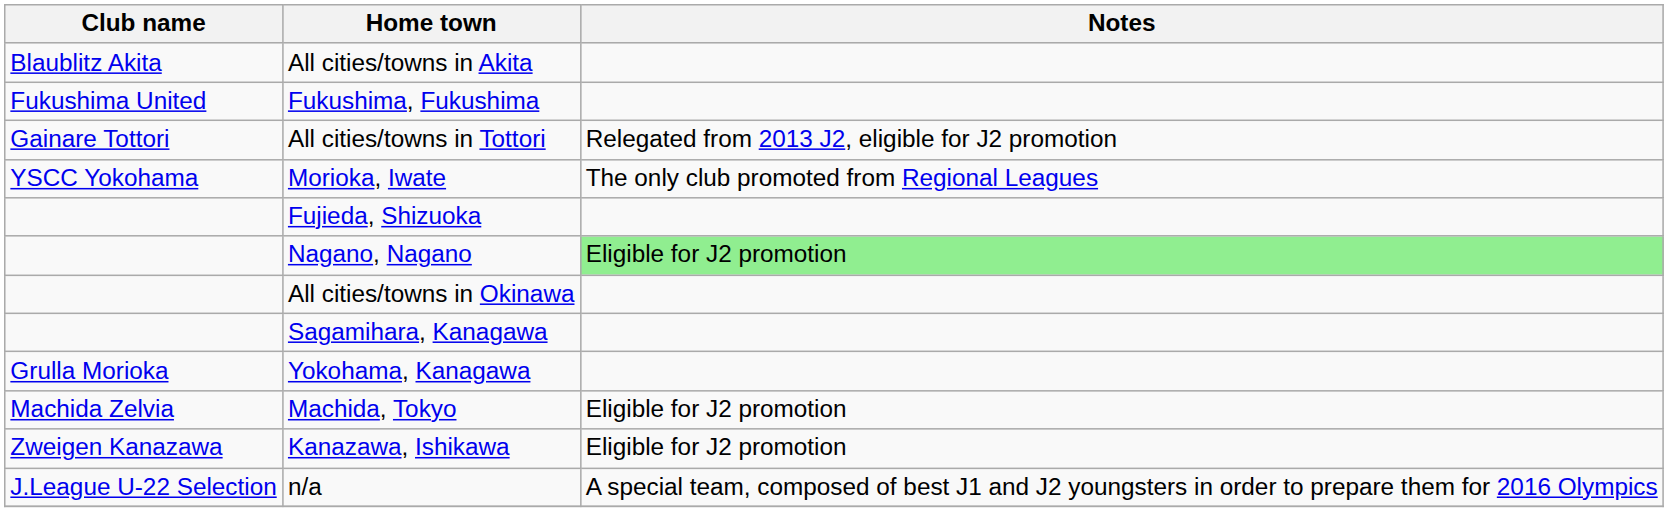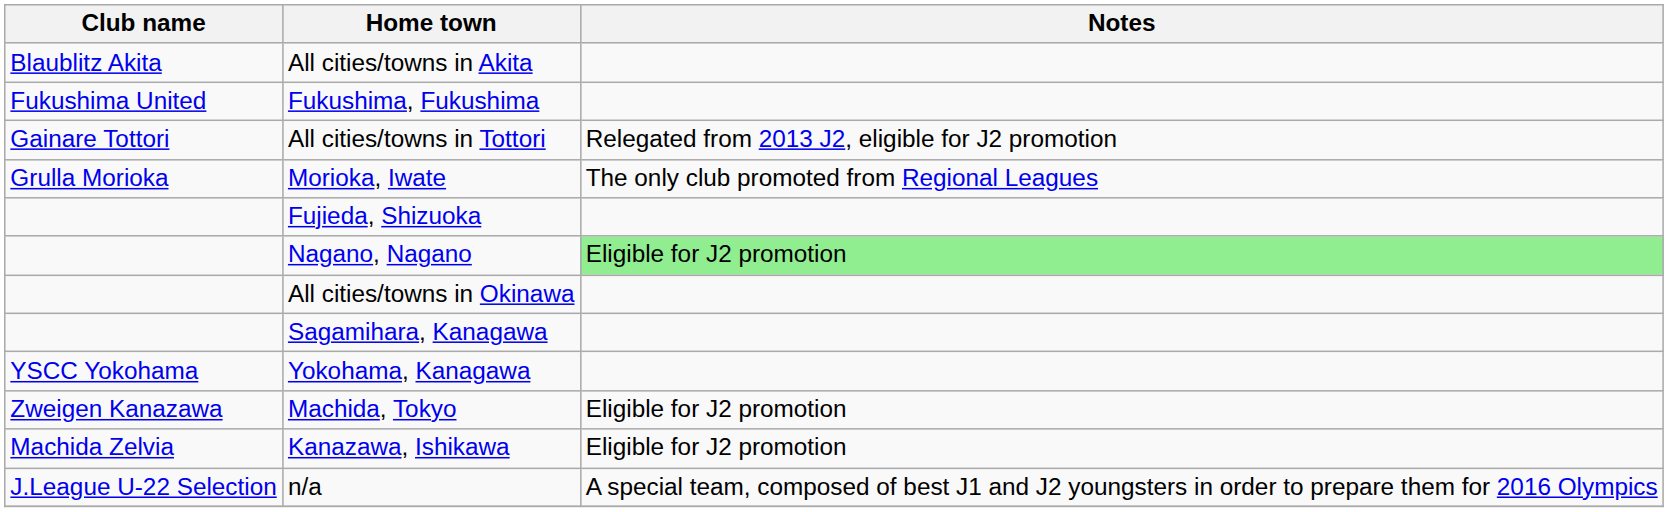Morioka, Iwate | Club name: YSCC Yokohama -> Grulla Morioka
Yokohama, Kanagawa | Club name: Grulla Morioka -> YSCC Yokohama
Machida, Tokyo | Club name: Machida Zelvia -> Zweigen Kanazawa
Kanazawa, Ishikawa | Club name: Zweigen Kanazawa -> Machida Zelvia
